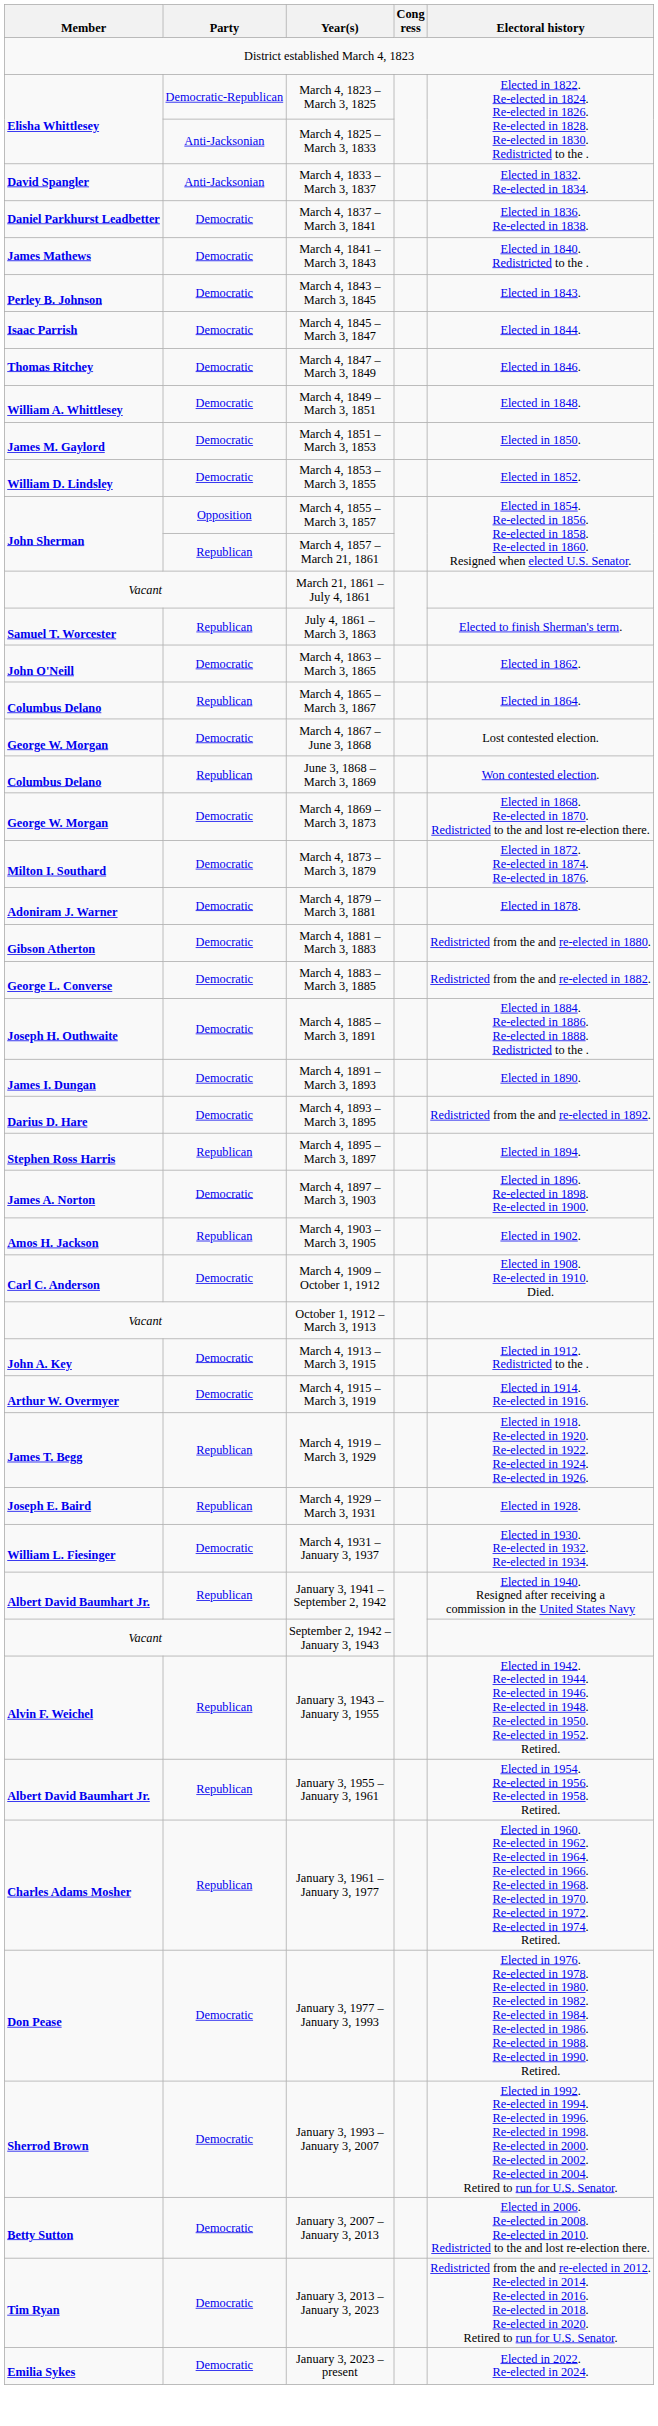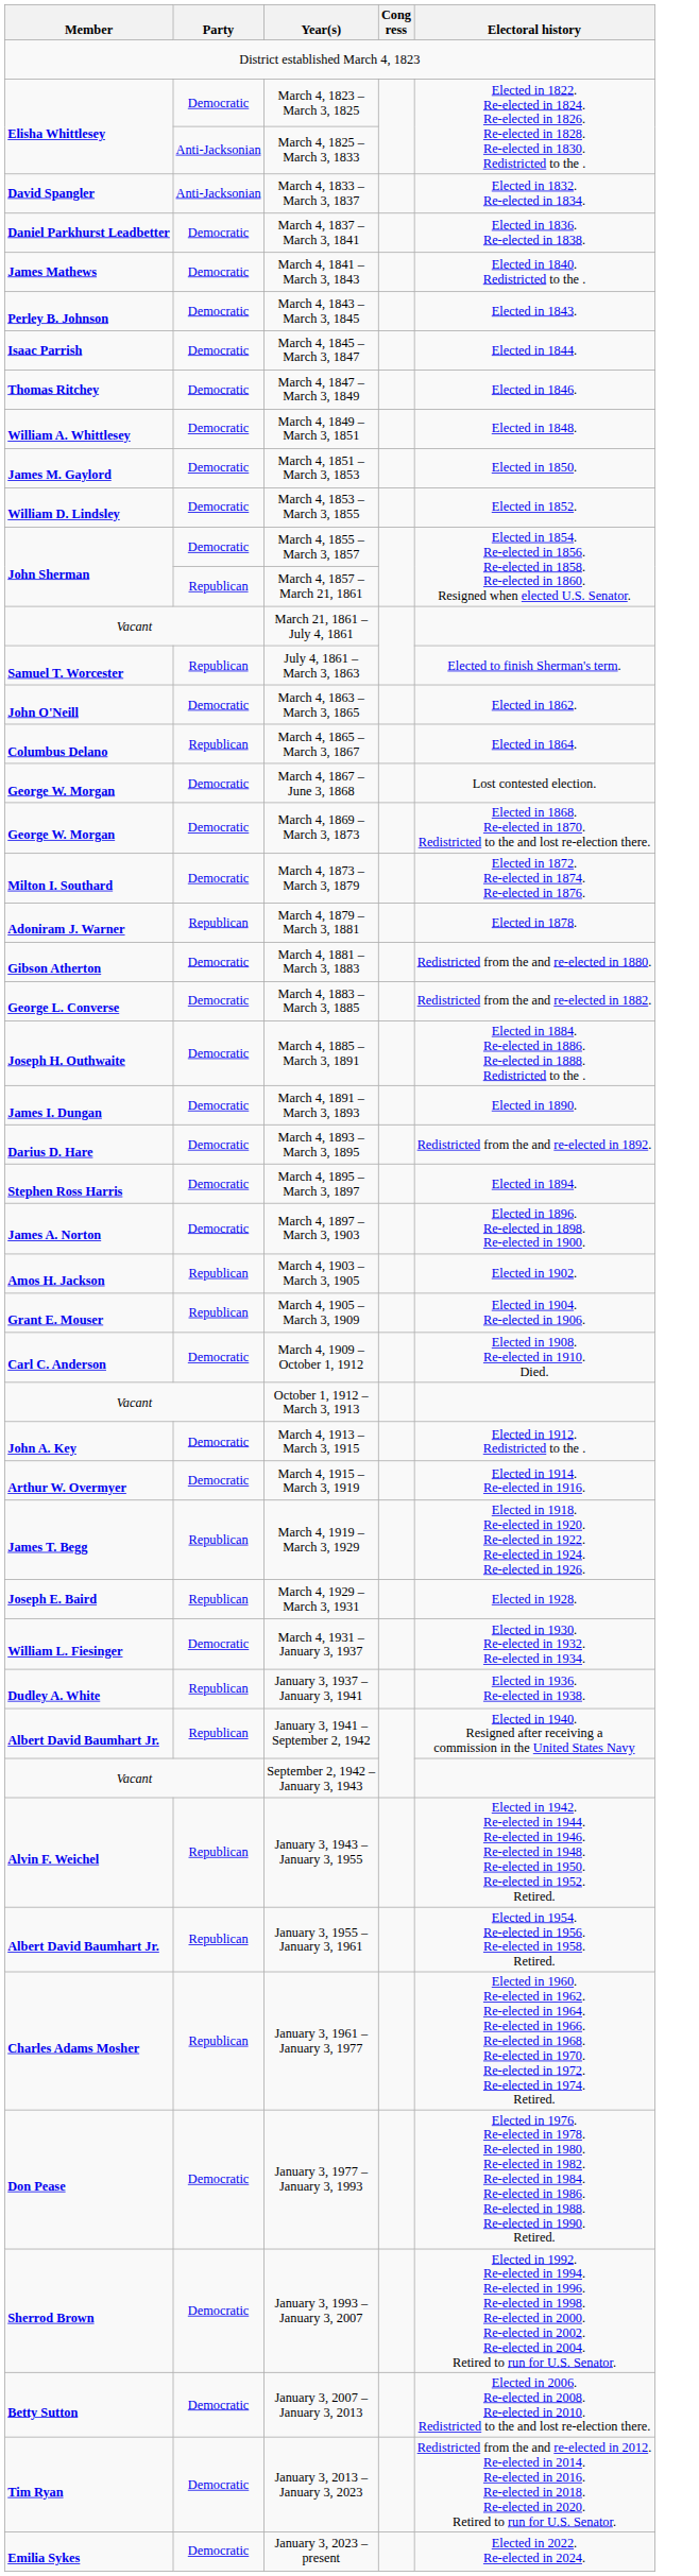March 4, 1823 – March 3, 1825 | Party: Democratic-Republican -> Democratic
March 4, 1855 – March 3, 1857 | Party: Opposition -> Democratic
- row: Columbus Delano | Republican | June 3, 1868 – March 3, 1869 | Won contested election.
March 4, 1879 – March 3, 1881 | Party: Democratic -> Republican
March 4, 1895 – March 3, 1897 | Party: Republican -> Democratic
+ row: Grant E. Mouser | Republican | March 4, 1905 – March 3, 1909 | Elected in 1904. Re-elected in 1906.
+ row: Dudley A. White | Republican | January 3, 1937 – January 3, 1941 | Elected in 1936. Re-elected in 1938.
